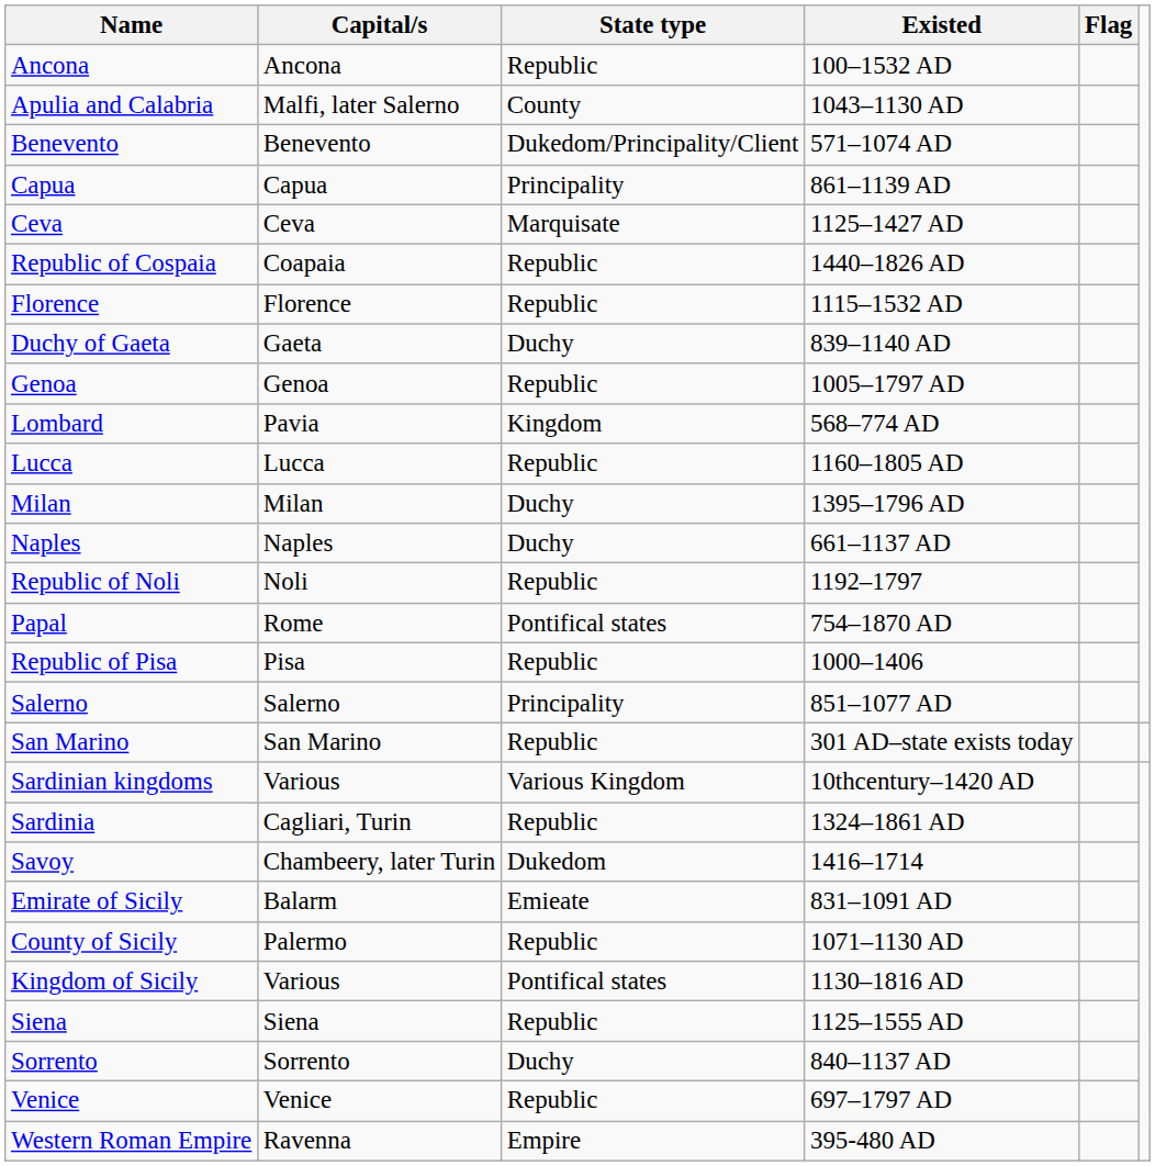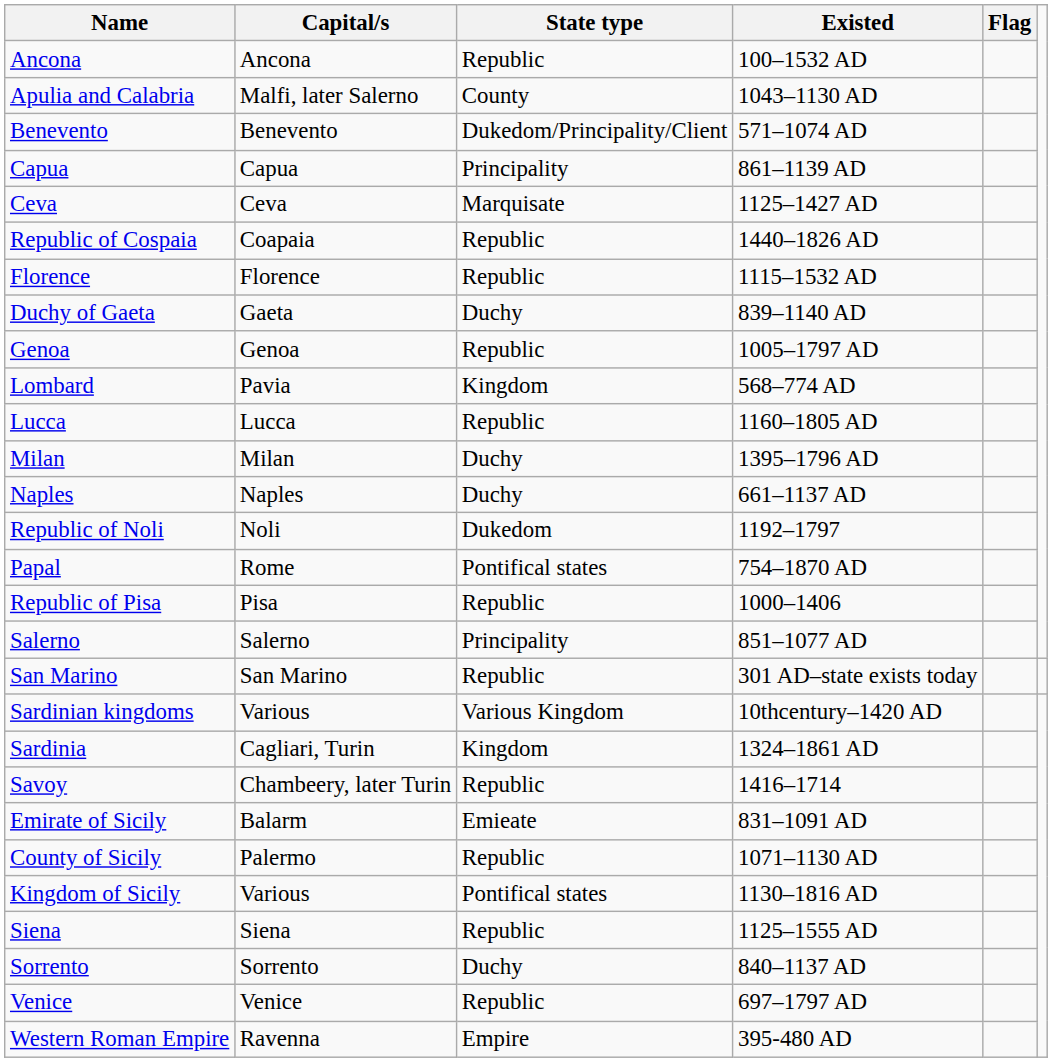Republic of Noli | State type: Republic -> Dukedom
Sardinia | State type: Republic -> Kingdom
Savoy | State type: Dukedom -> Republic
